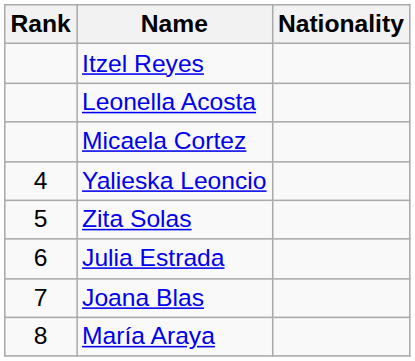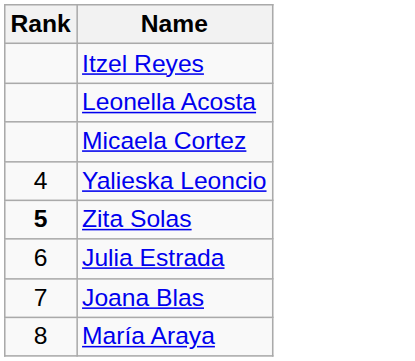- column: Nationality
Zita Solas | Rank: normal -> bold
